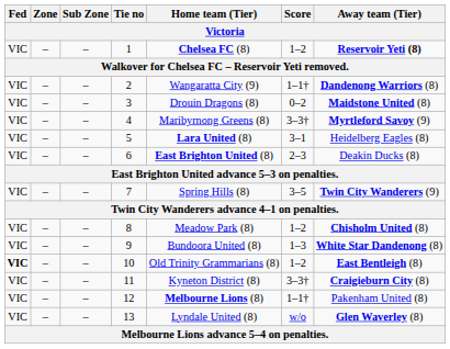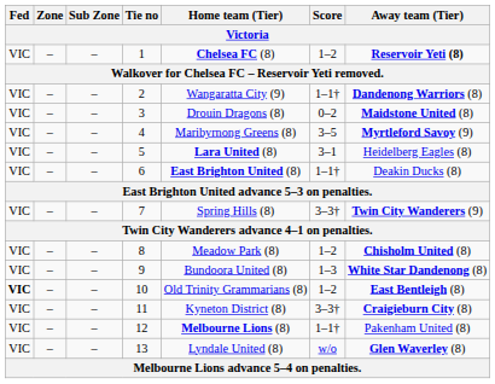4 | Score: 3–3† -> 3–5
6 | Score: 2–3 -> 1–1†
7 | Score: 3–5 -> 3–3†
